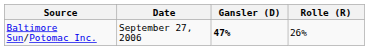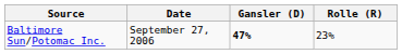Baltimore Sun/Potomac Inc. | Rolle (R): 26% -> 23%
